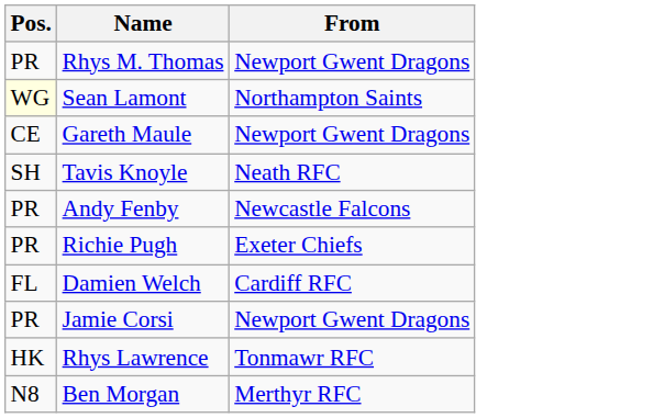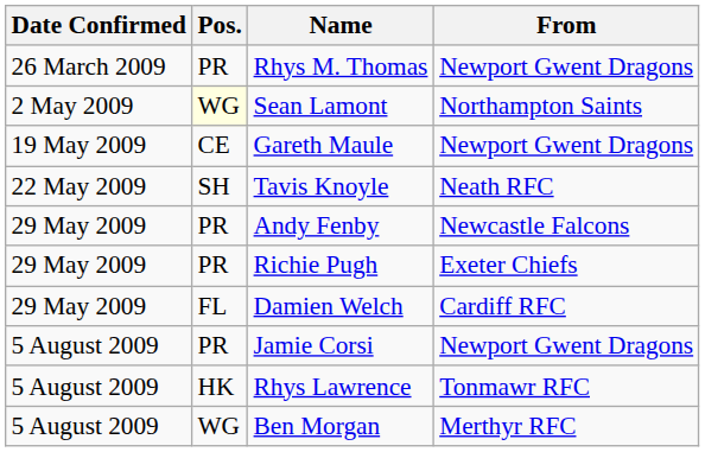+ column: Date Confirmed | 26 March 2009 | 2 May 2009 | 19 May 2009 | 22 May 2009 | 29 May 2009 | 29 May 2009 | 29 May 2009 | 5 August 2009 | 5 August 2009 | 5 August 2009
Ben Morgan | Pos.: N8 -> WG
